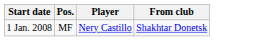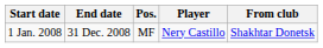+ column: End date | 31 Dec. 2008
